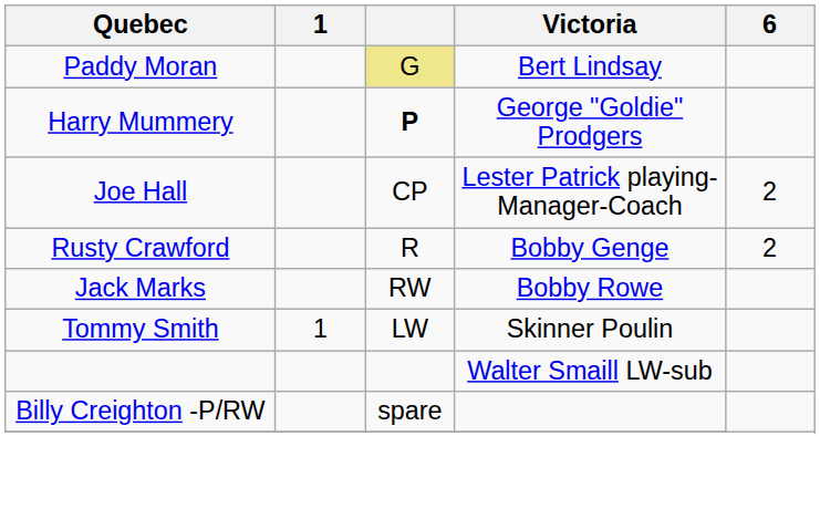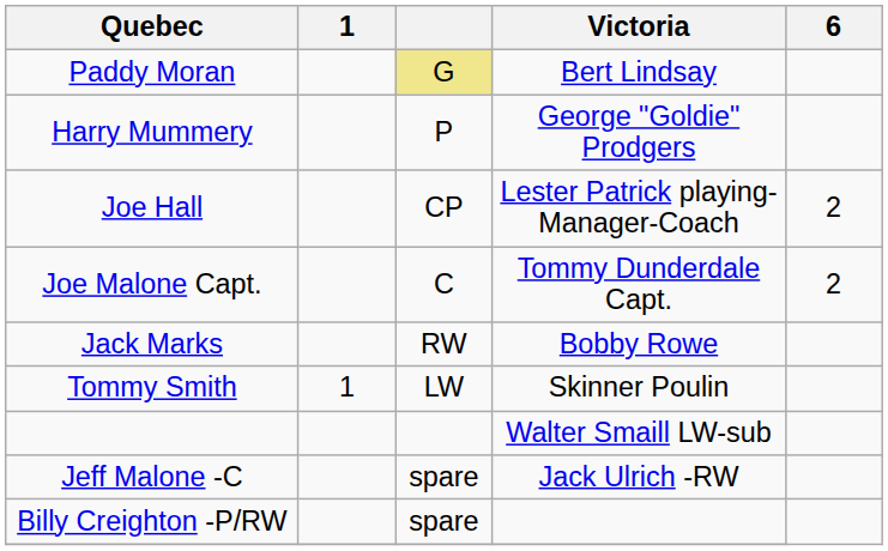Harry Mummery | column 3: bold -> normal
- row: Rusty Crawford | R | Bobby Genge | 2
+ row: Joe Malone Capt. | C | Tommy Dunderdale Capt. | 2
+ row: Jeff Malone -C | spare | Jack Ulrich -RW
